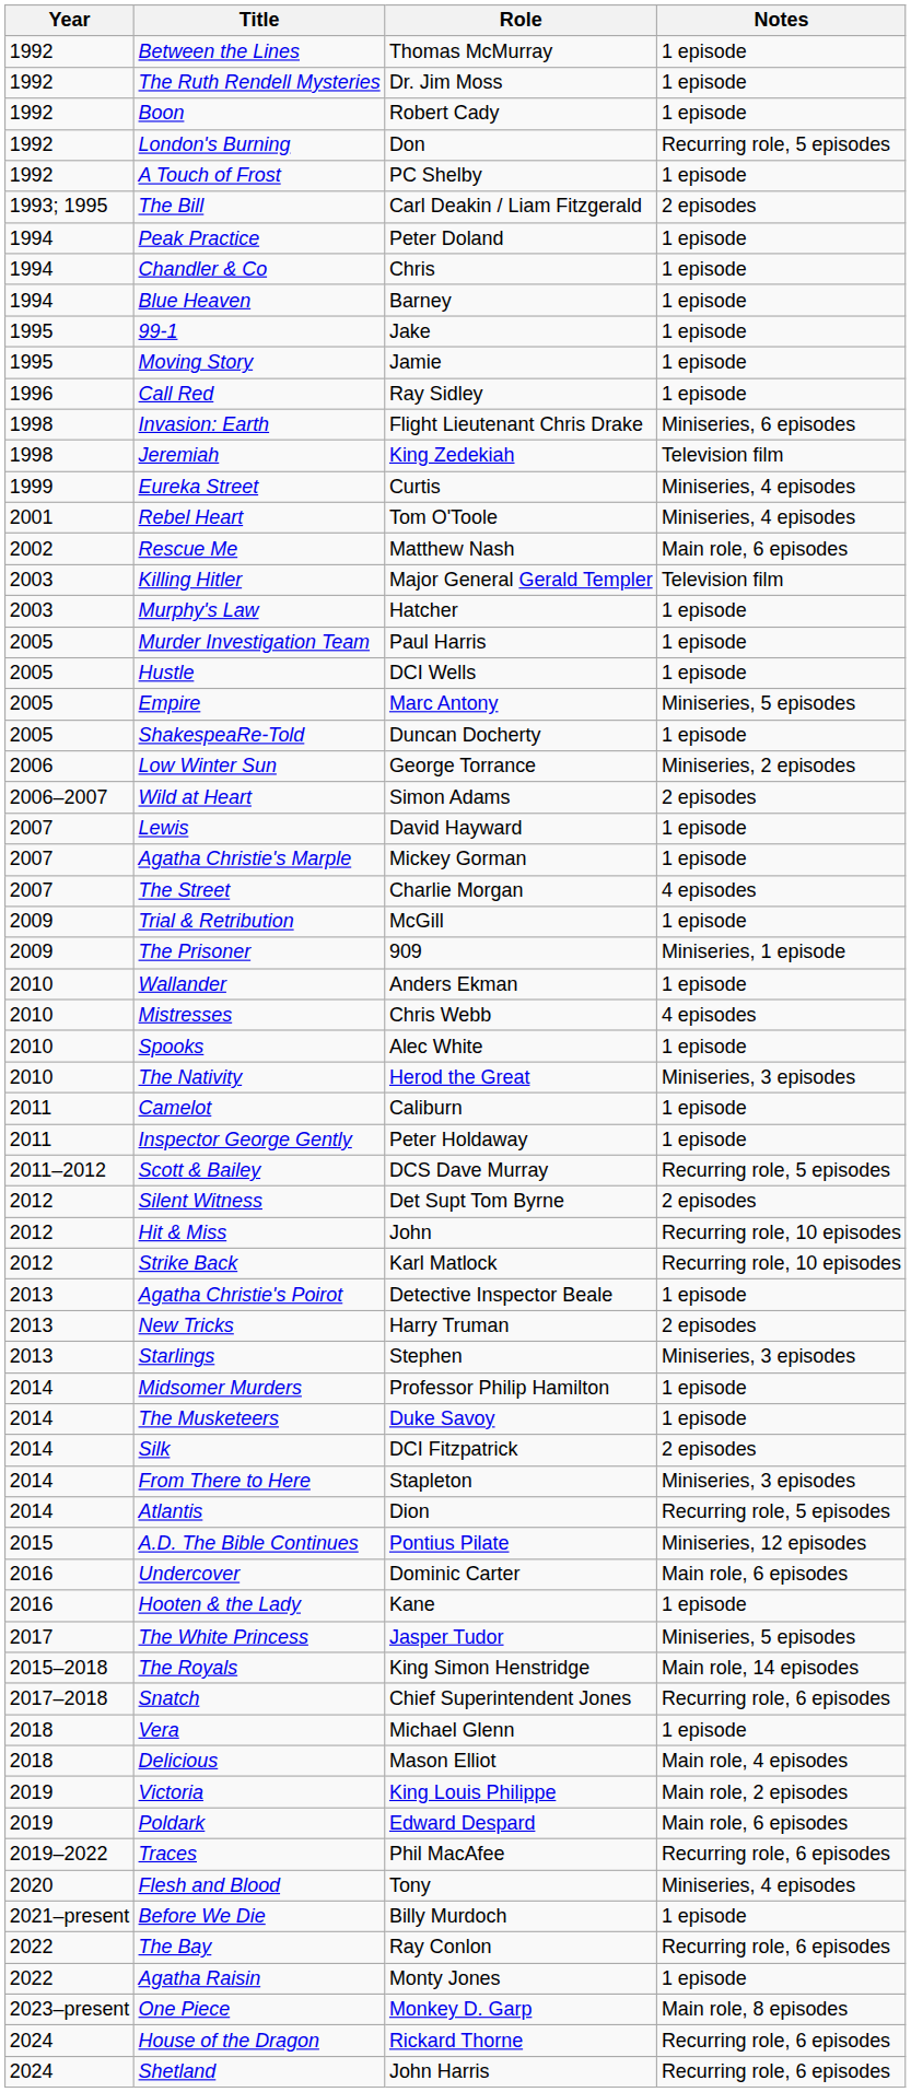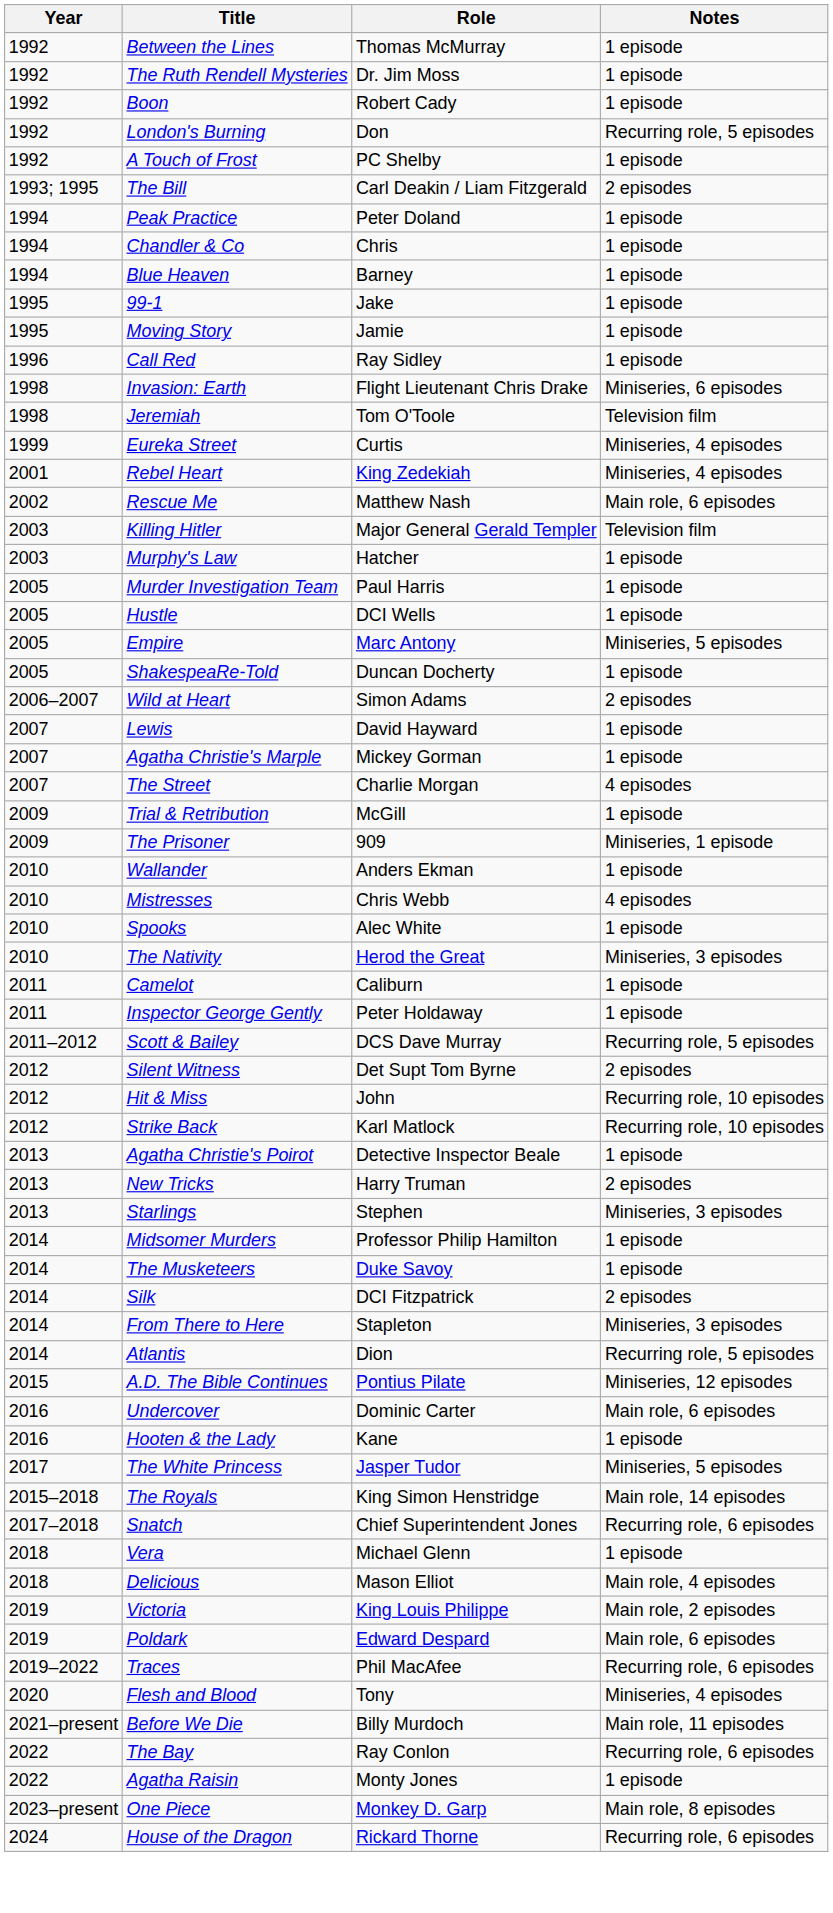Jeremiah | Role: King Zedekiah -> Tom O'Toole
Rebel Heart | Role: Tom O'Toole -> King Zedekiah
- row: 2006 | Low Winter Sun | George Torrance | Miniseries, 2 episodes
Before We Die | Notes: 1 episode -> Main role, 11 episodes
- row: 2024 | Shetland | John Harris | Recurring role, 6 episodes
